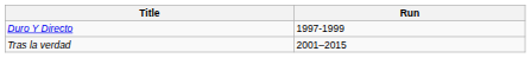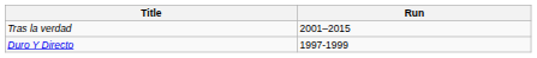rows swapped: Duro Y Directo <-> Tras la verdad
